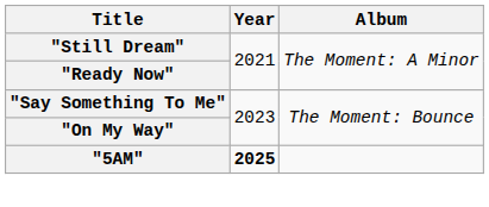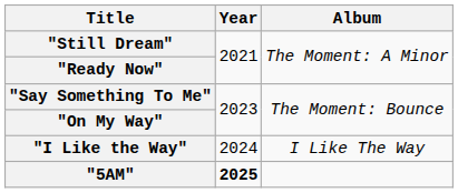+ row: "I Like the Way" | 2024 | I Like The Way
